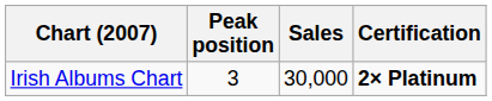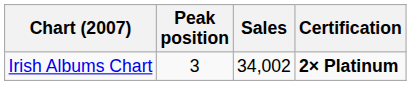Irish Albums Chart | Sales: 30,000 -> 34,002
